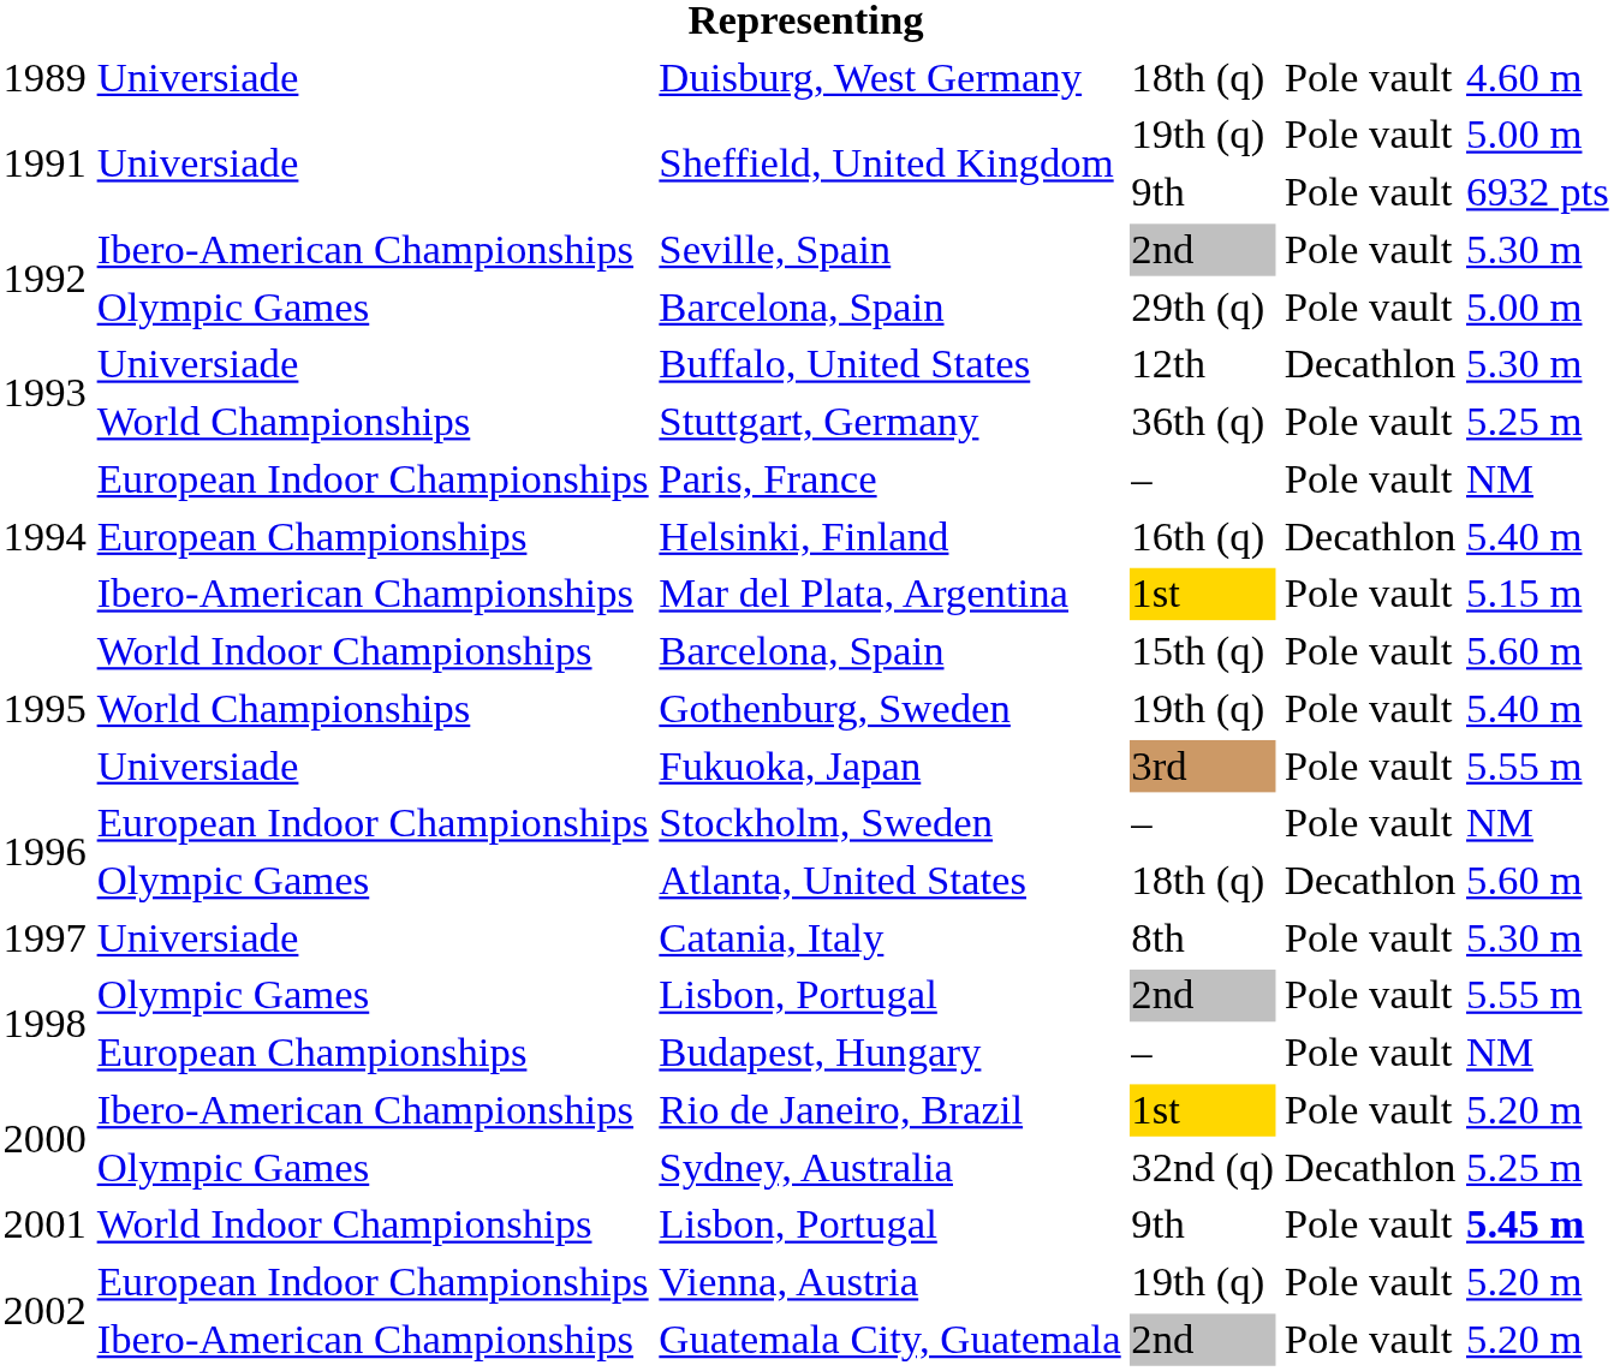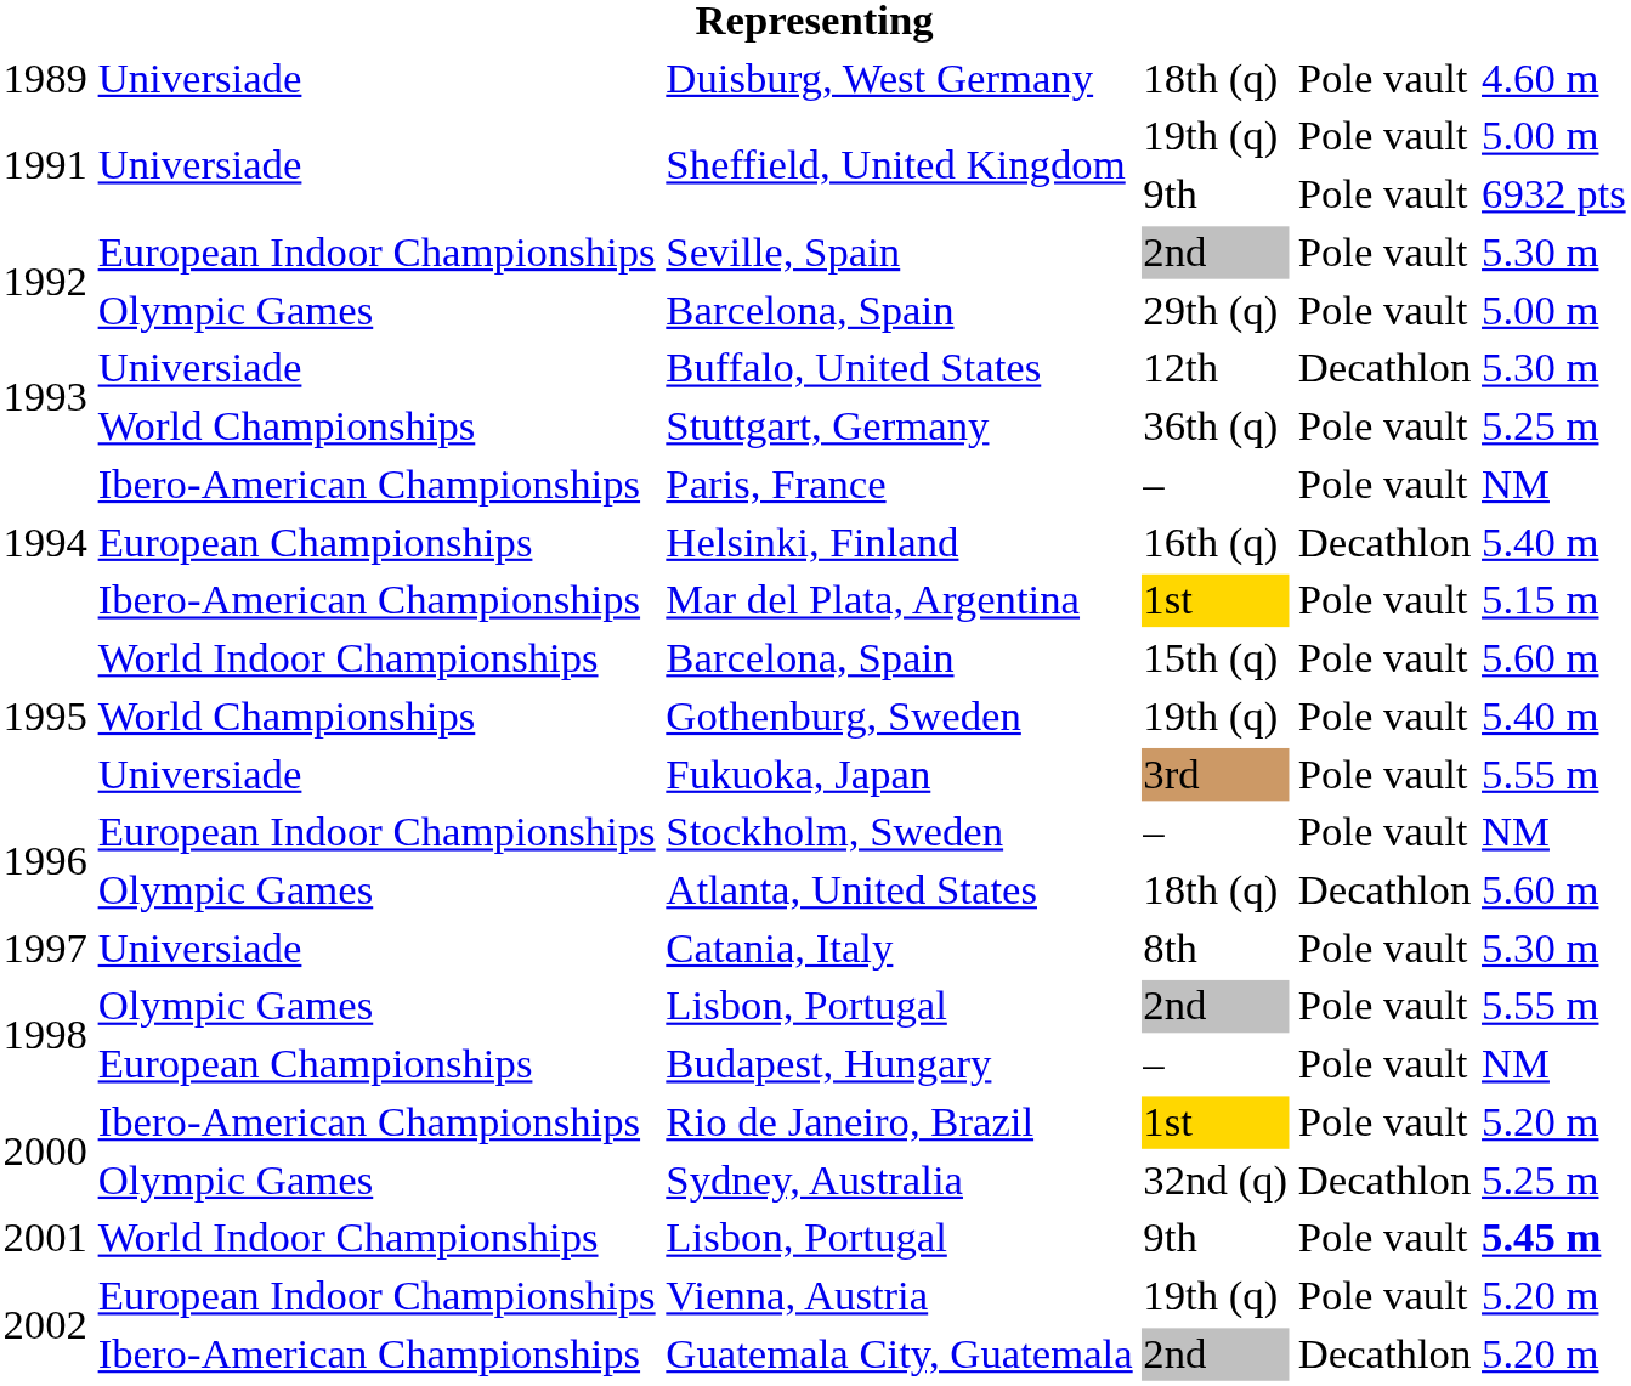Seville, Spain | column 2: Ibero-American Championships -> European Indoor Championships
Paris, France | column 2: European Indoor Championships -> Ibero-American Championships
Guatemala City, Guatemala | column 5: Pole vault -> Decathlon
